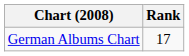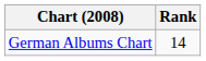German Albums Chart | Rank: 17 -> 14
